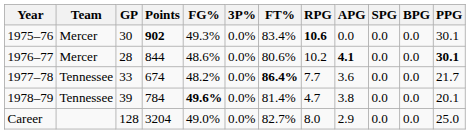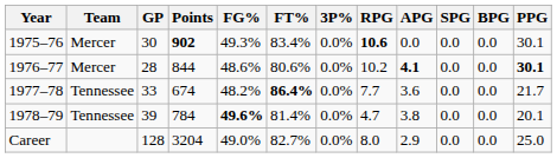columns swapped: 3P% <-> FT%
